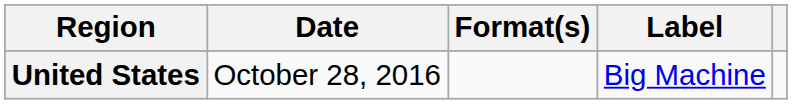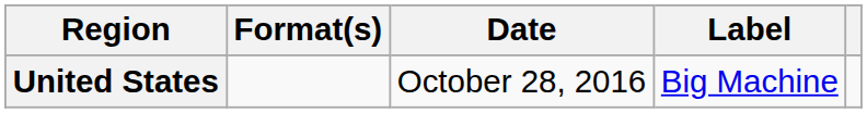columns swapped: Date <-> Format(s)
